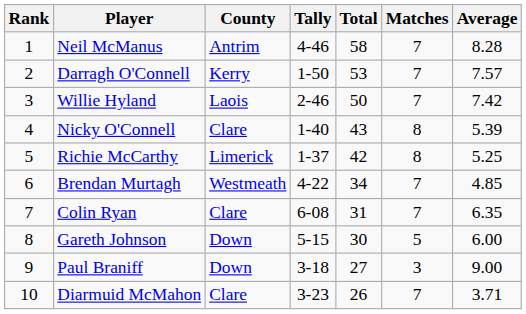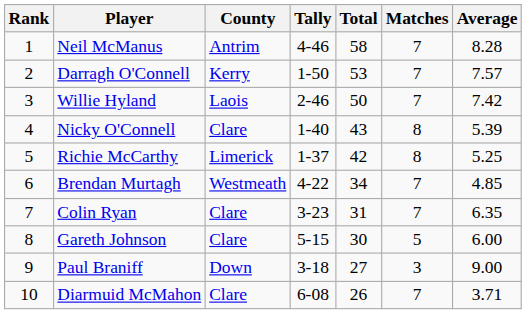Colin Ryan | Tally: 6-08 -> 3-23
Gareth Johnson | County: Down -> Clare
Diarmuid McMahon | Tally: 3-23 -> 6-08
